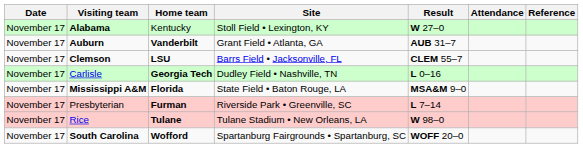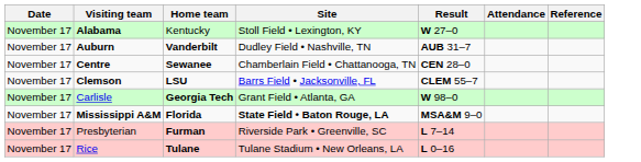Auburn | Site: Grant Field • Atlanta, GA -> Dudley Field • Nashville, TN
+ row: November 17 | Centre | Sewanee | Chamberlain Field • Chattanooga, TN | CEN 28–0
Carlisle | Site: Dudley Field • Nashville, TN -> Grant Field • Atlanta, GA
Carlisle | Result: L 0–16 -> W 98–0
Mississippi A&M | Site: normal -> bold
Rice | Result: W 98–0 -> L 0–16
- row: November 17 | South Carolina | Wofford | Spartanburg Fairgrounds • Spartanburg, SC | WOFF 20–0
